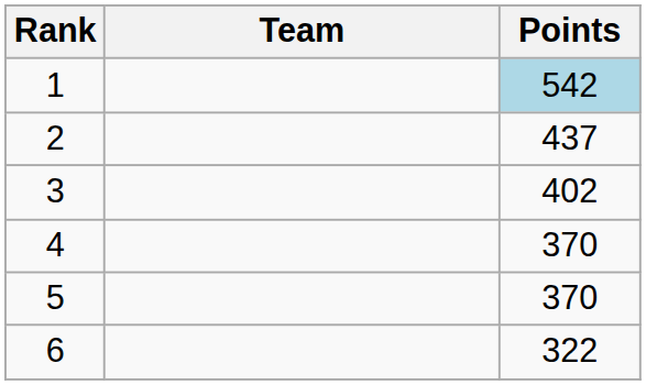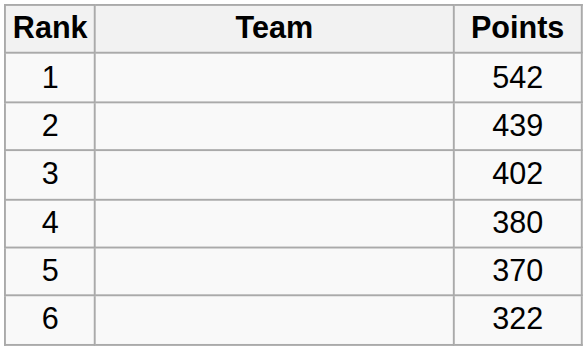1 | Points: lightblue background -> no background
2 | Points: 437 -> 439
4 | Points: 370 -> 380
